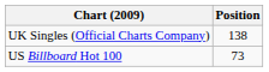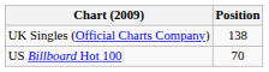US Billboard Hot 100 | Position: 73 -> 70
